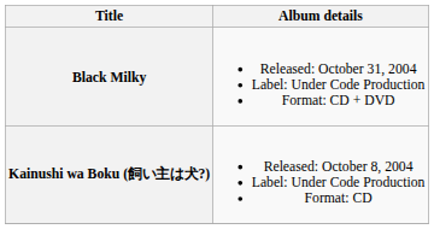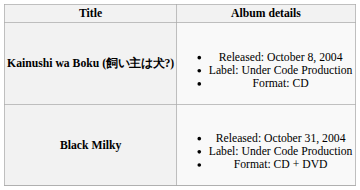rows swapped: Kainushi wa Boku (飼い主は犬?) <-> Black Milky
